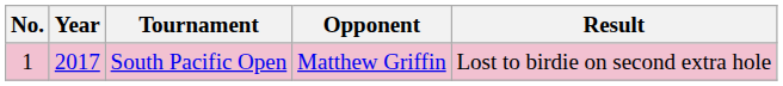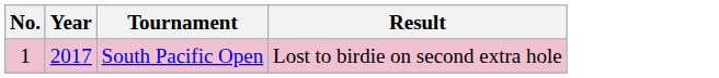- column: Opponent | Matthew Griffin
